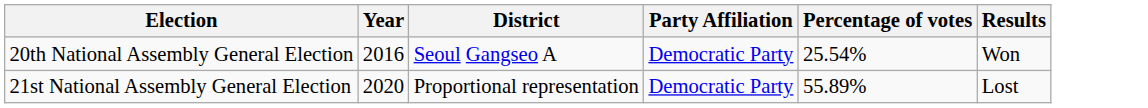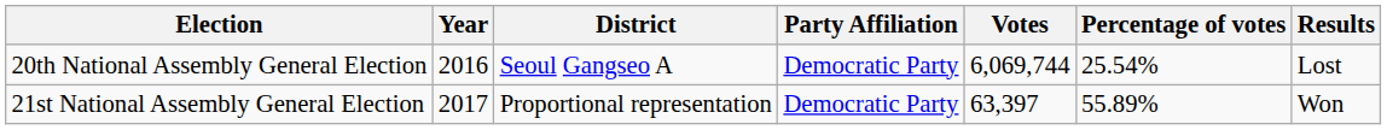+ column: Votes | 6,069,744 | 63,397
20th National Assembly General Election | Results: Won -> Lost
21st National Assembly General Election | Year: 2020 -> 2017
21st National Assembly General Election | Results: Lost -> Won
